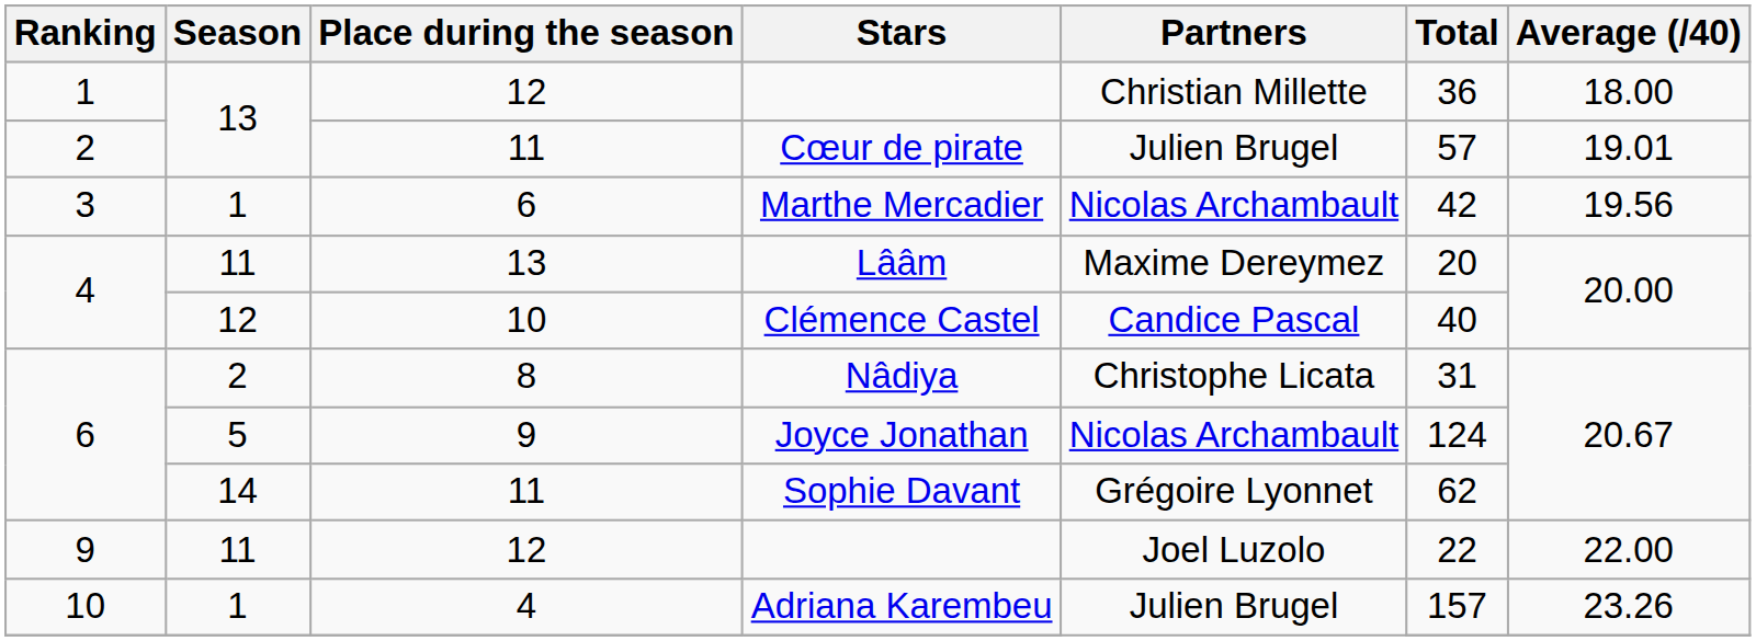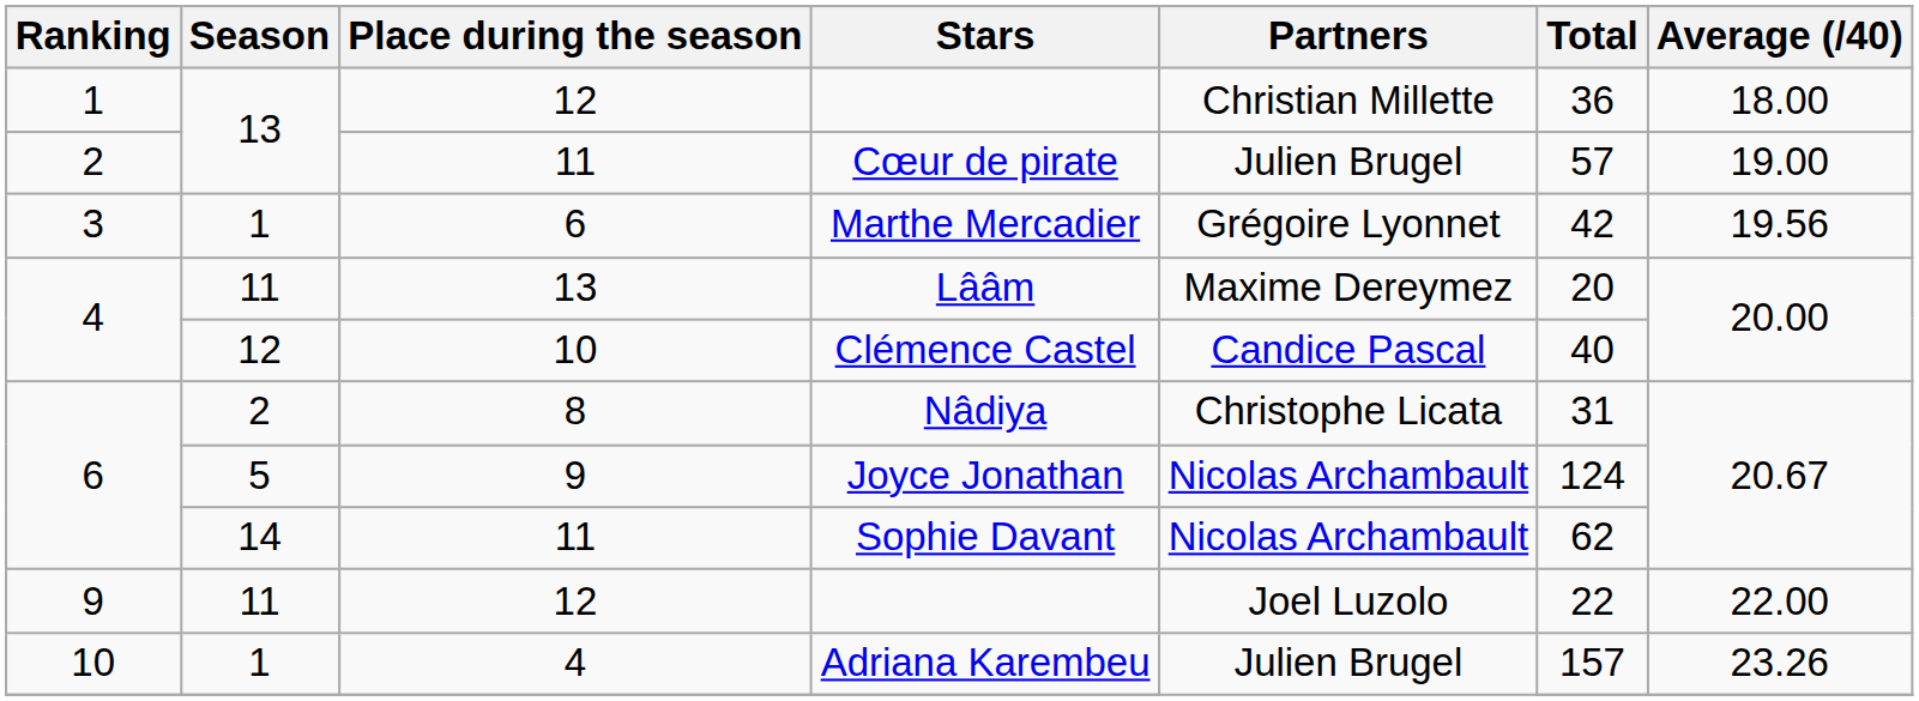Cœur de pirate | Average (/40): 19.01 -> 19.00
Marthe Mercadier | Partners: Nicolas Archambault -> Grégoire Lyonnet
Sophie Davant | Partners: Grégoire Lyonnet -> Nicolas Archambault
